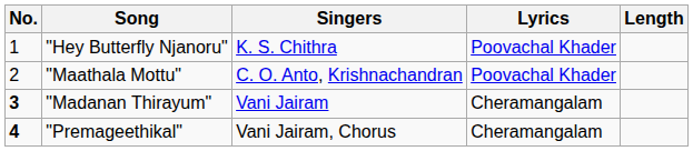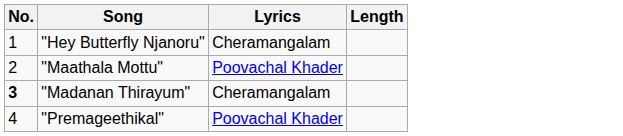- column: Singers | K. S. Chithra | C. O. Anto, Krishnachandran | Vani Jairam | Vani Jairam, Chorus
"Hey Butterfly Njanoru" | Lyrics: Poovachal Khader -> Cheramangalam
"Premageethikal" | No.: bold -> normal
"Premageethikal" | Lyrics: Cheramangalam -> Poovachal Khader
